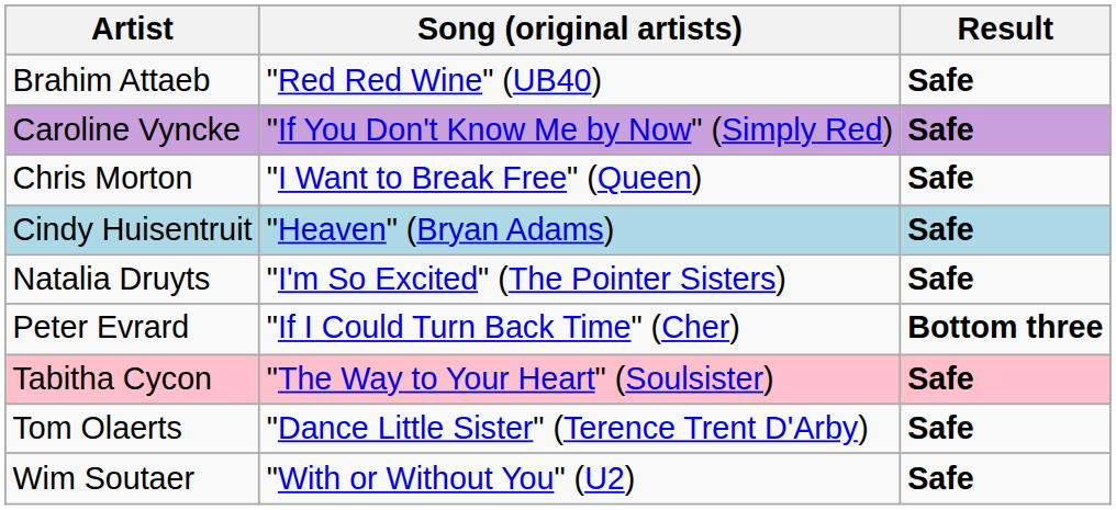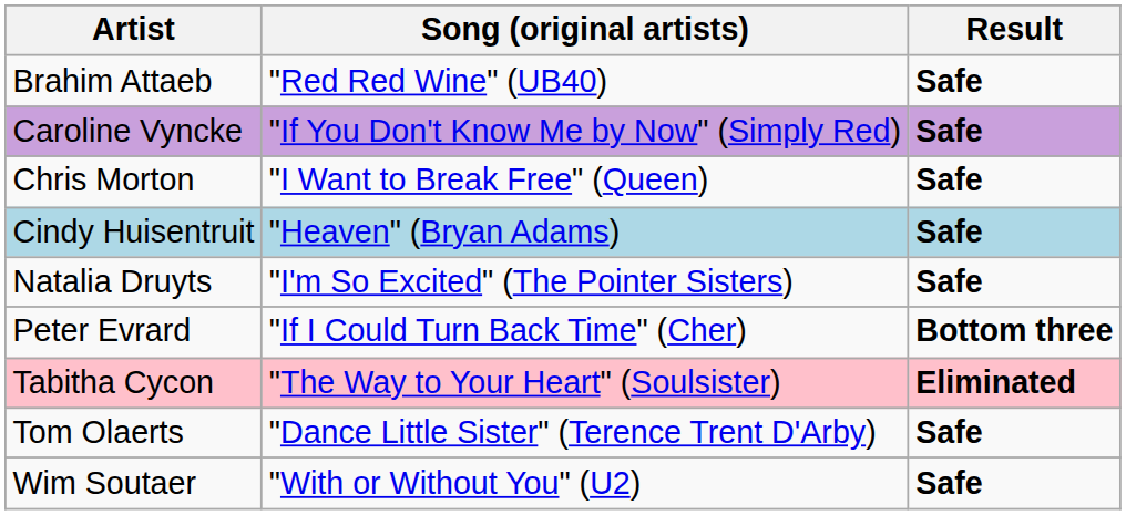Tabitha Cycon | Result: Safe -> Eliminated
